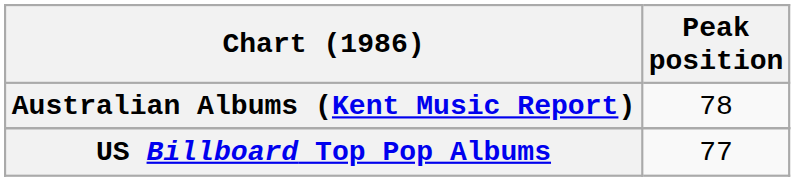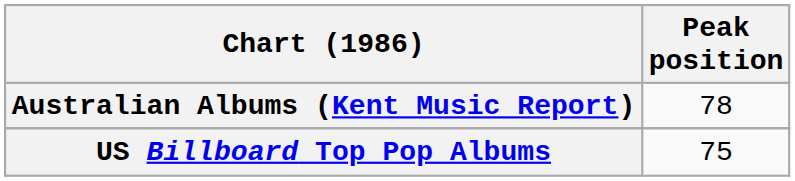US Billboard Top Pop Albums | Peak position: 77 -> 75
